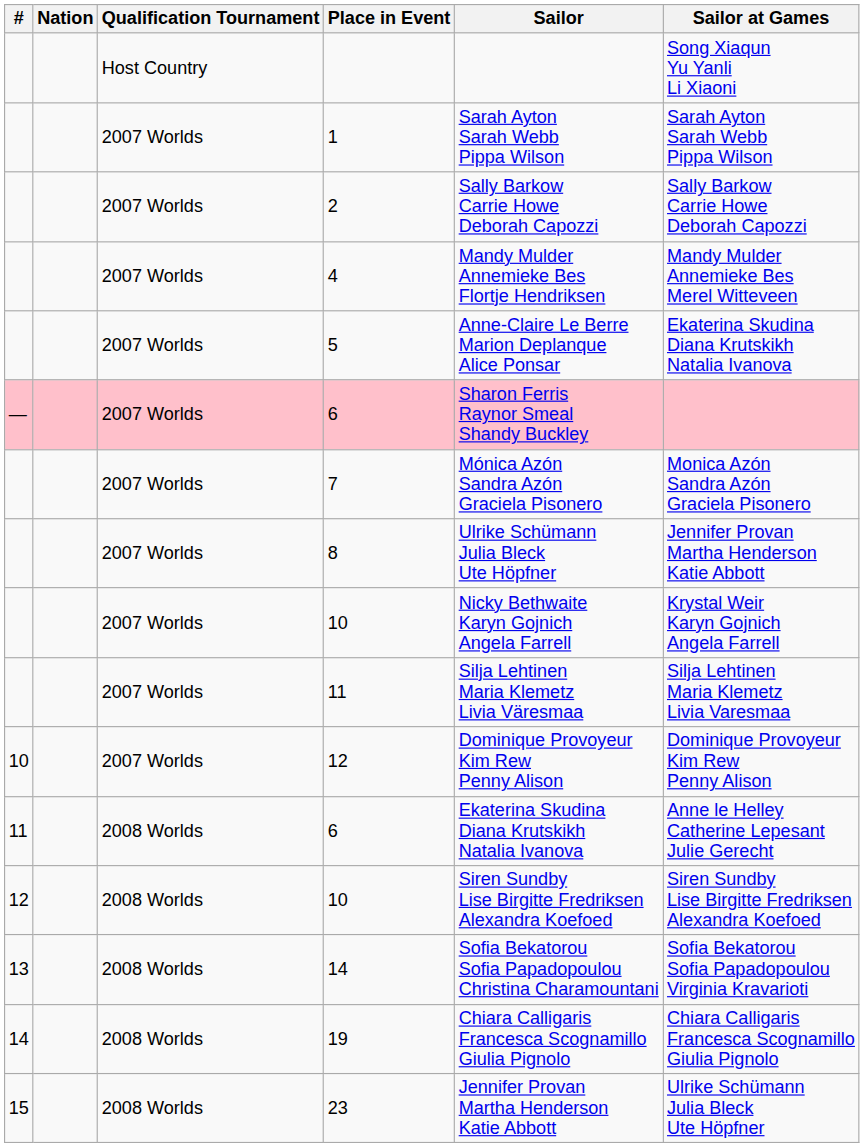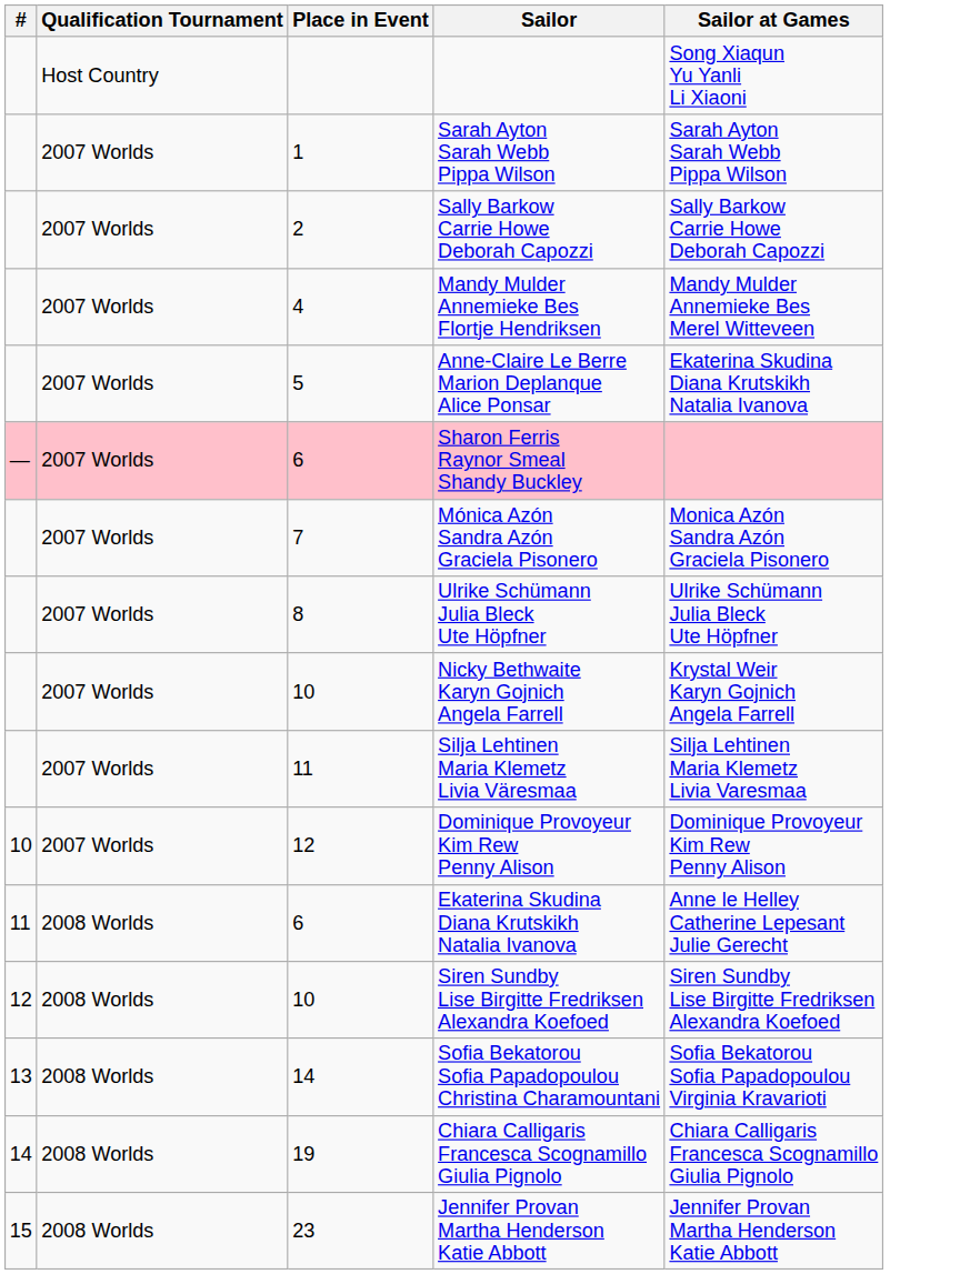- column: Nation
8 | Sailor at Games: Jennifer Provan Martha Henderson Katie Abbott -> Ulrike Schümann Julia Bleck Ute Höpfner
23 | Sailor at Games: Ulrike Schümann Julia Bleck Ute Höpfner -> Jennifer Provan Martha Henderson Katie Abbott
